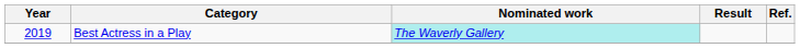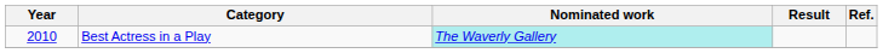Best Actress in a Play | Year: 2019 -> 2010
